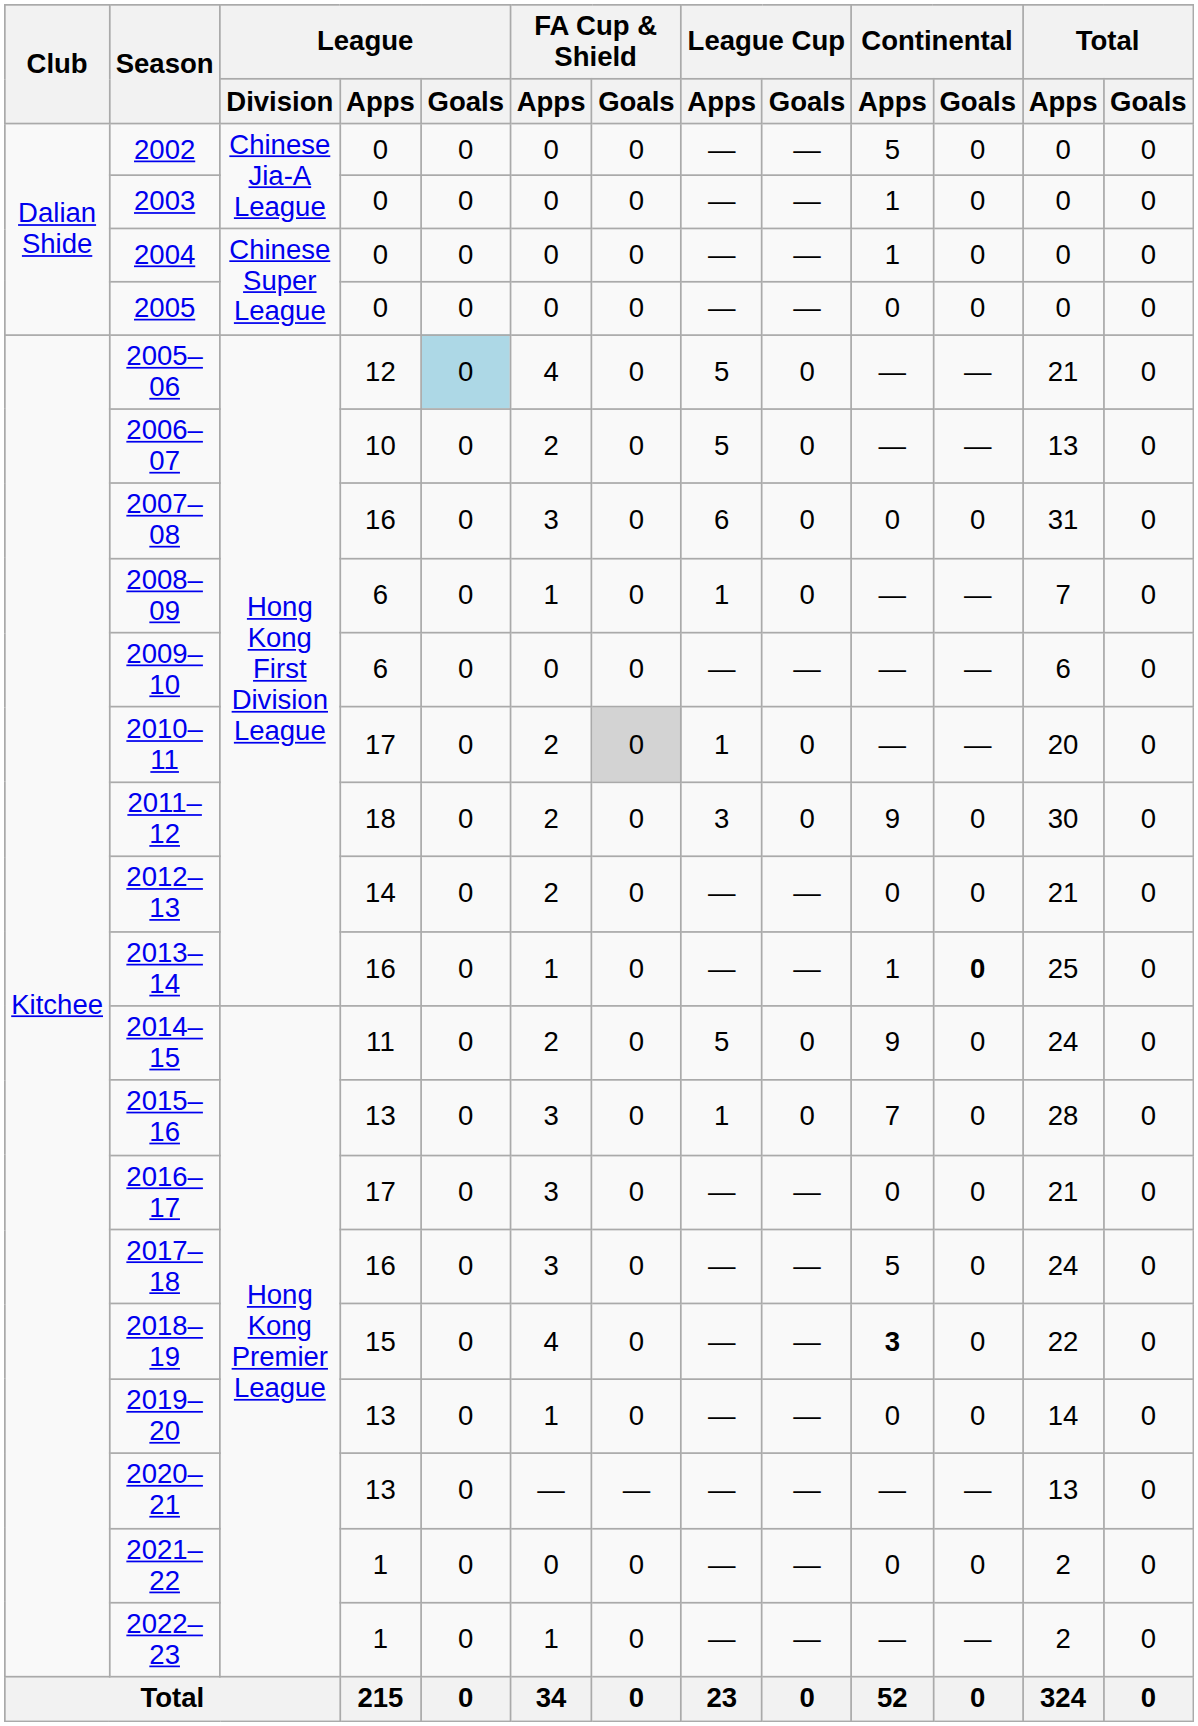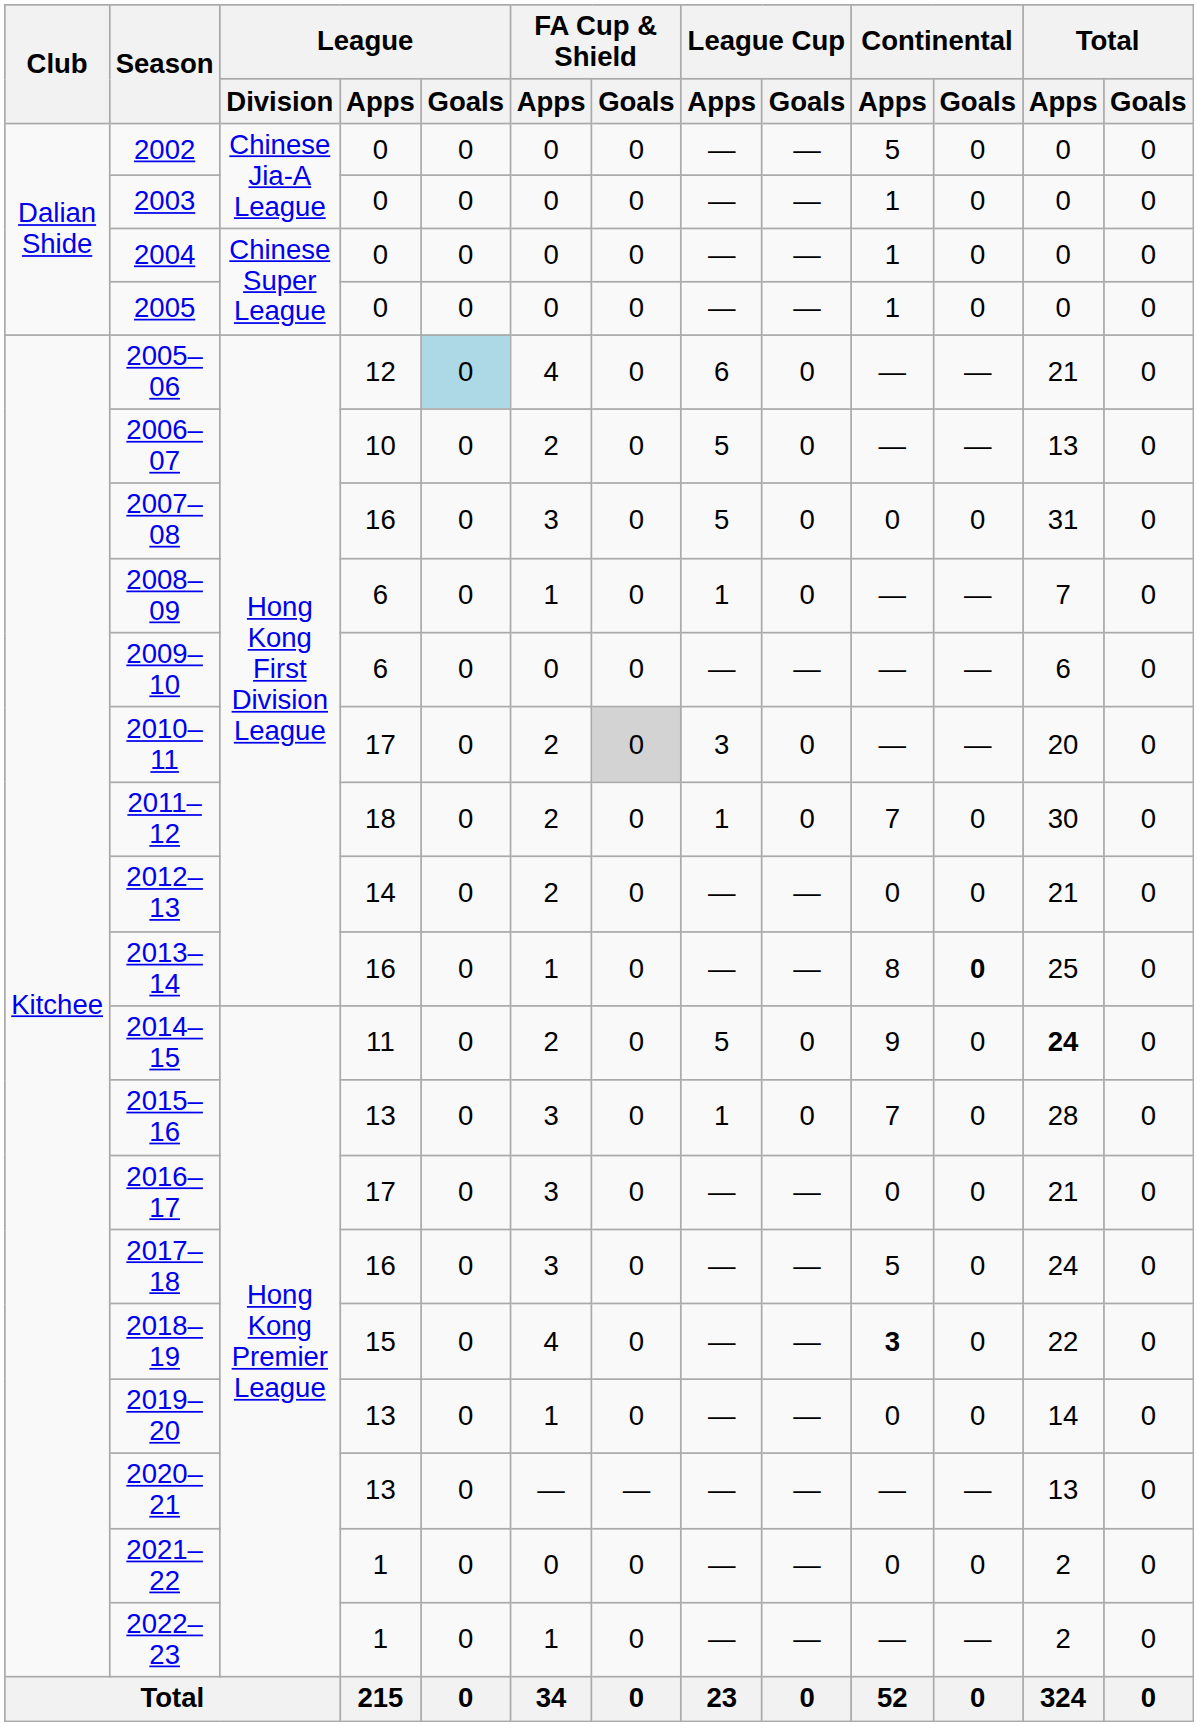2005 | Continental / Apps: 0 -> 1
2005–06 | League Cup / Apps: 5 -> 6
2007–08 | League Cup / Apps: 6 -> 5
2010–11 | League Cup / Apps: 1 -> 3
2011–12 | League Cup / Apps: 3 -> 1
2011–12 | Continental / Apps: 9 -> 7
2013–14 | Continental / Apps: 1 -> 8
2014–15 | Total / Apps: normal -> bold
